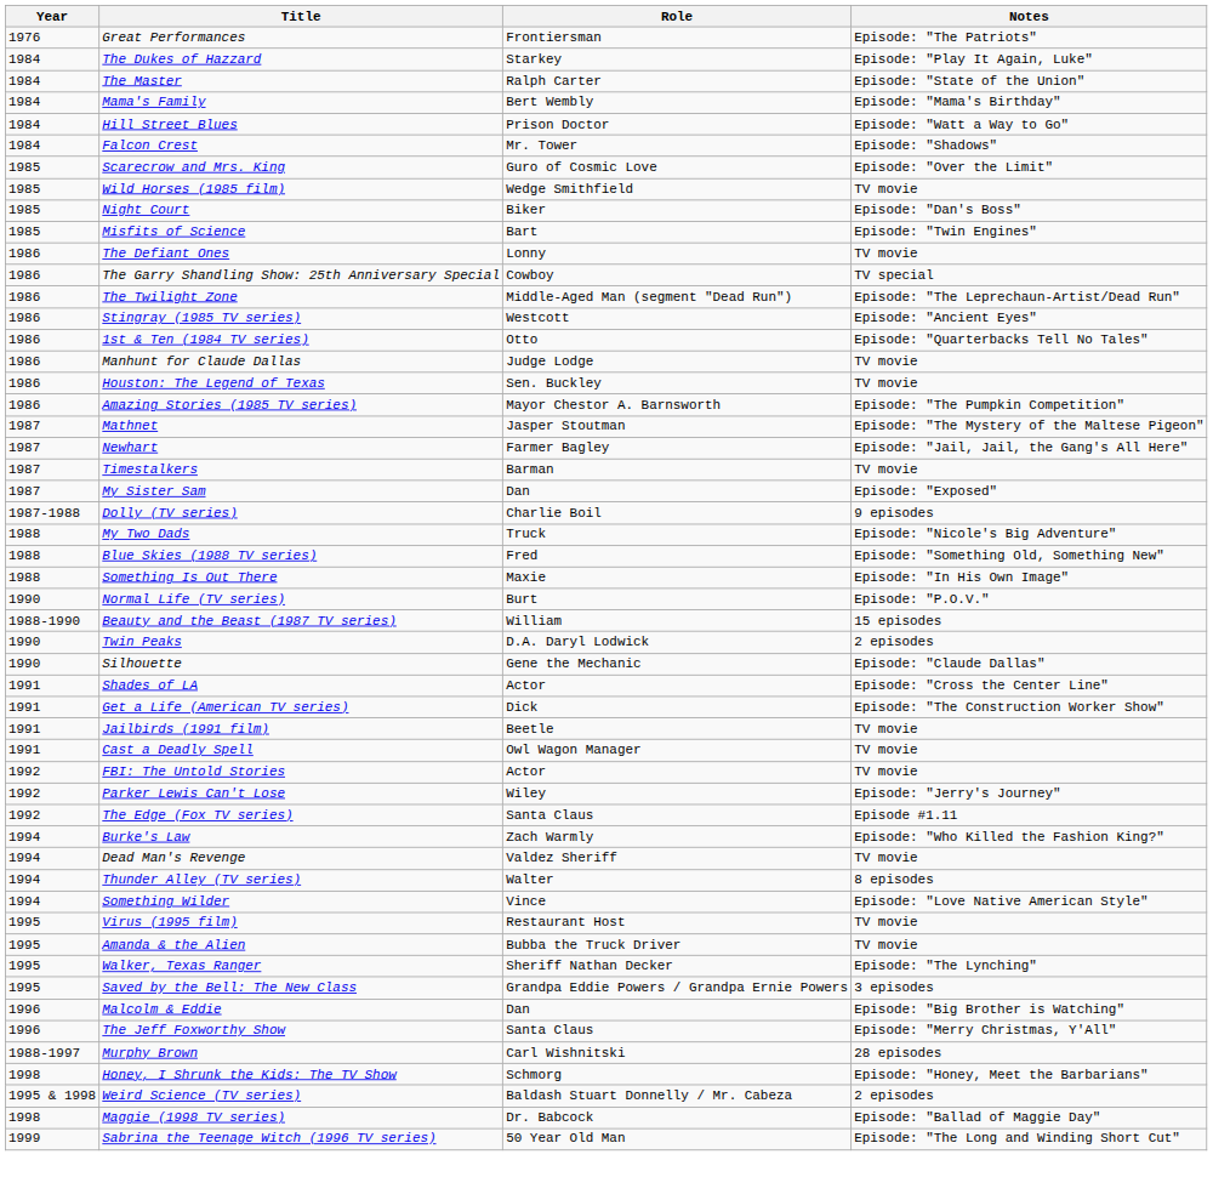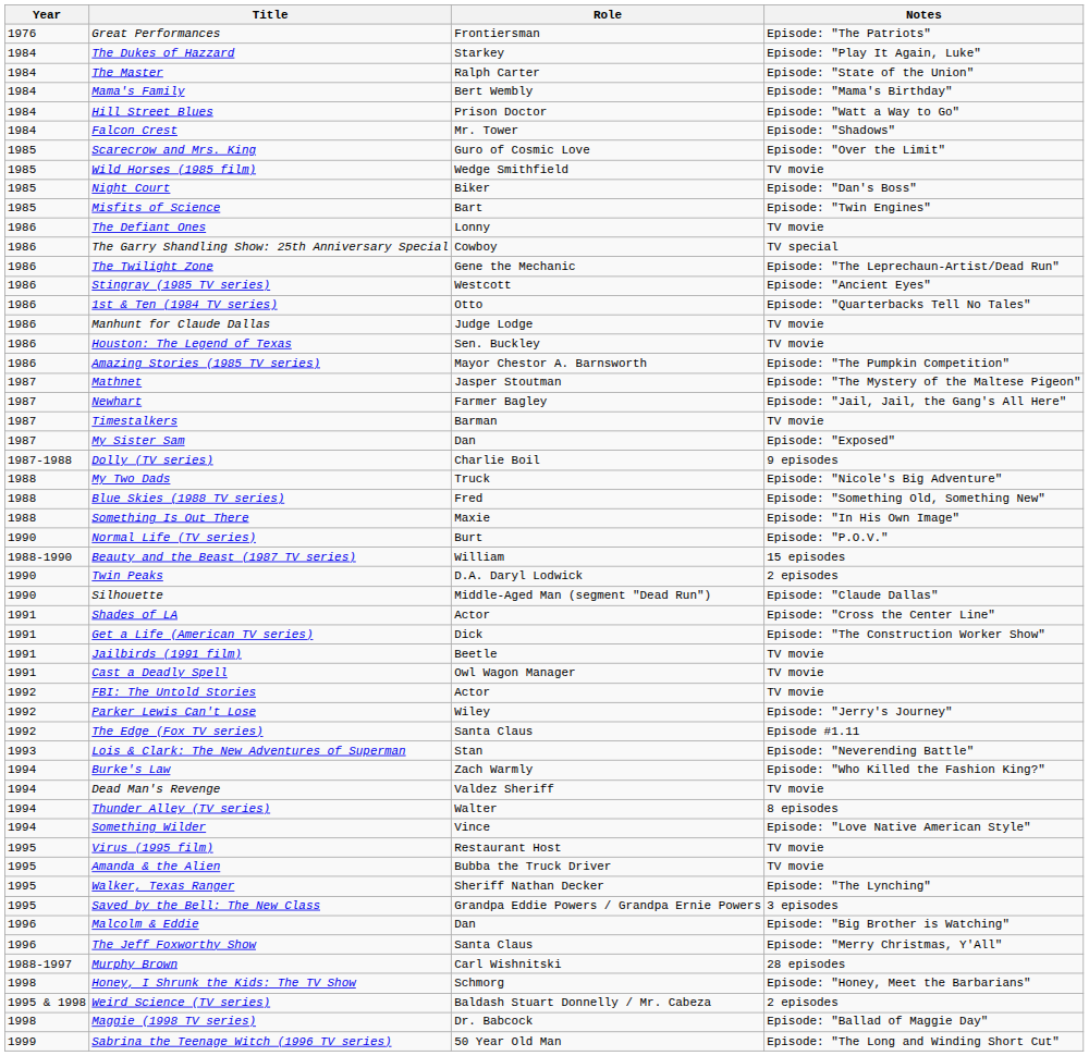The Twilight Zone | Role: Middle-Aged Man (segment "Dead Run") -> Gene the Mechanic
Silhouette | Role: Gene the Mechanic -> Middle-Aged Man (segment "Dead Run")
+ row: 1993 | Lois & Clark: The New Adventures of Superman | Stan | Episode: "Neverending Battle"
